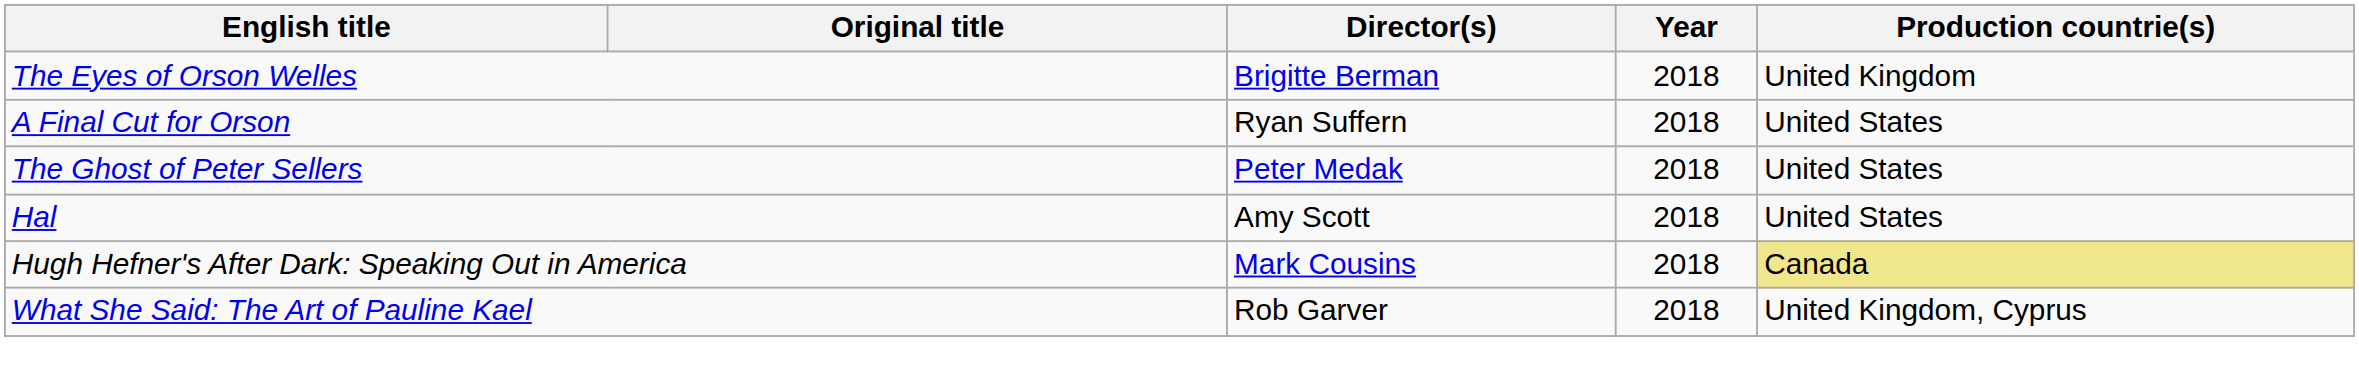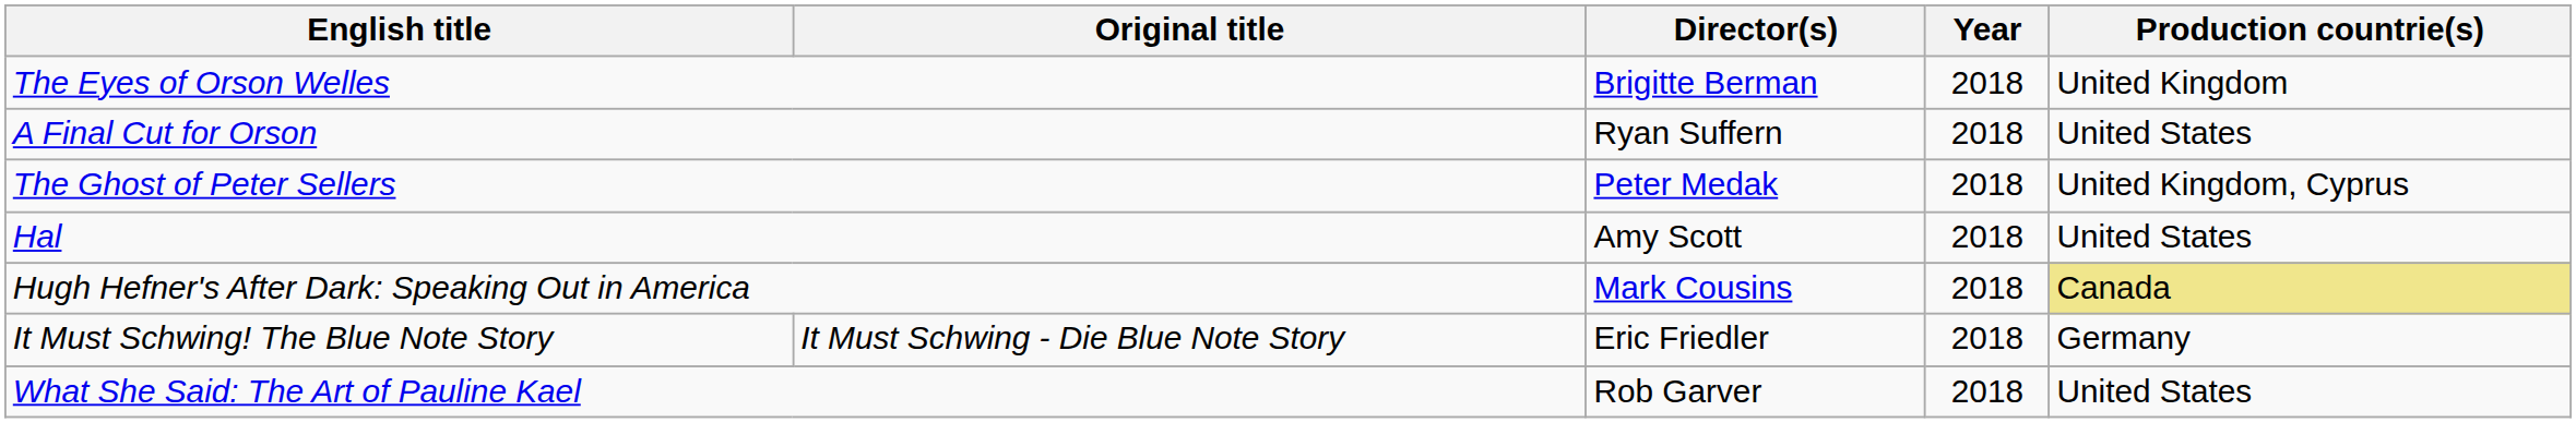The Ghost of Peter Sellers | Production countrie(s): United States -> United Kingdom, Cyprus
+ row: It Must Schwing! The Blue Note Story | It Must Schwing - Die Blue Note Story | Eric Friedler | 2018 | Germany
What She Said: The Art of Pauline Kael | Production countrie(s): United Kingdom, Cyprus -> United States
